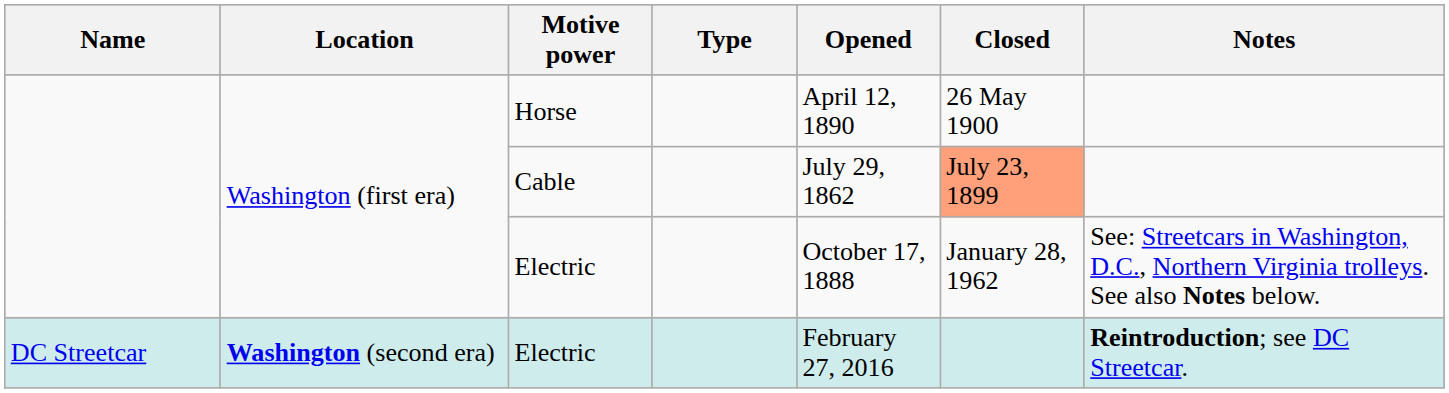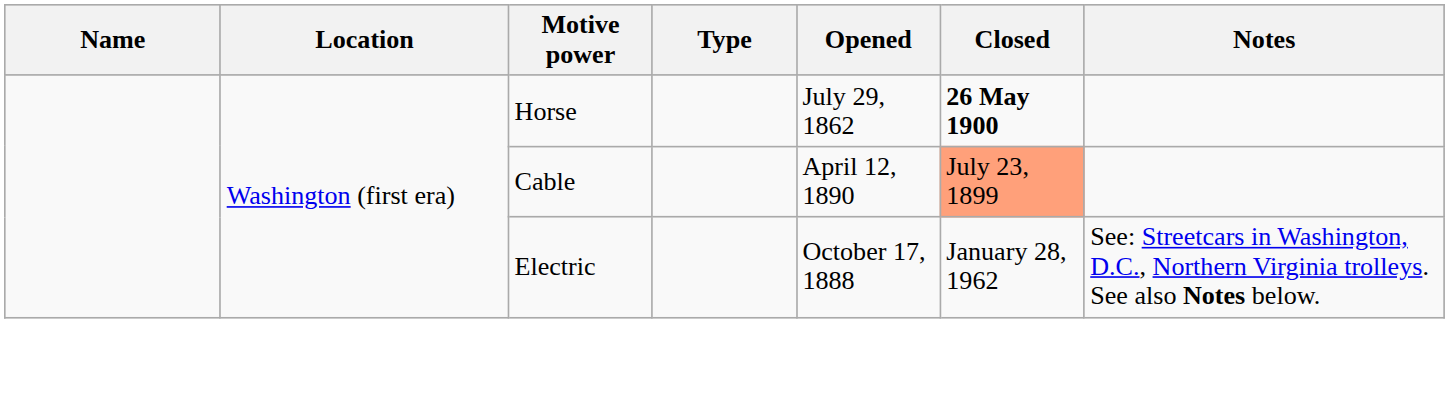Horse | Opened: April 12, 1890 -> July 29, 1862
Horse | Closed: normal -> bold
Cable | Opened: July 29, 1862 -> April 12, 1890
- row: DC Streetcar | Washington (second era) | Electric | February 27, 2016 | Reintroduction; see DC Streetcar.
